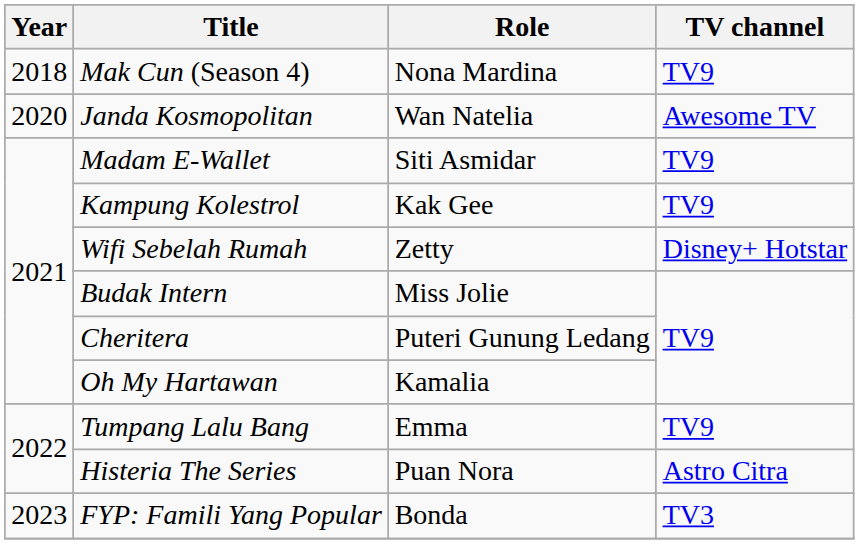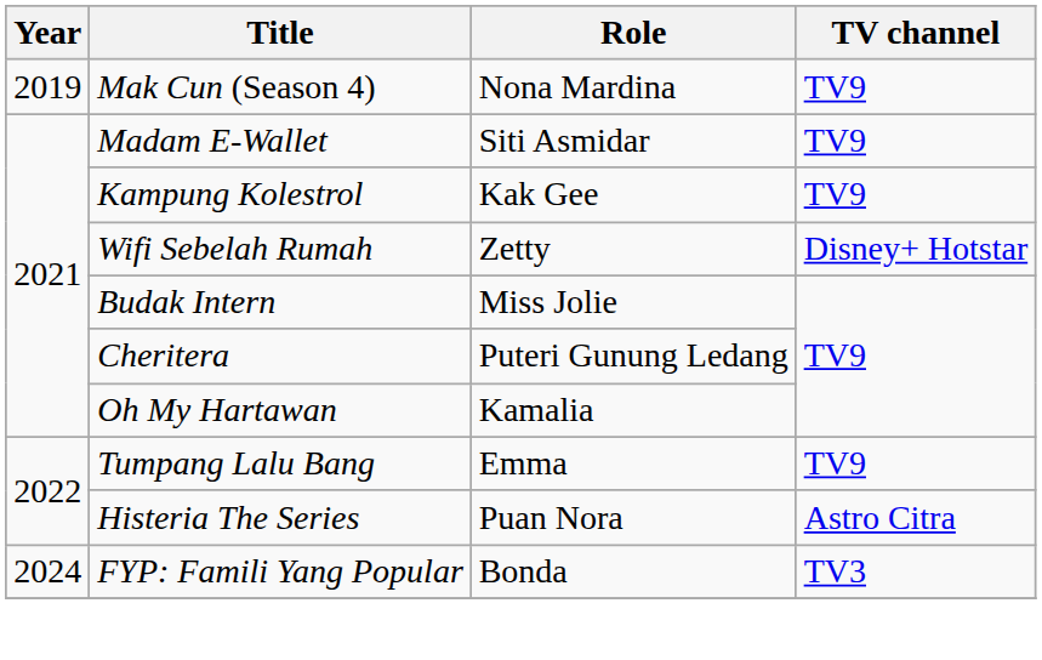Mak Cun (Season 4) | Year: 2018 -> 2019
- row: 2020 | Janda Kosmopolitan | Wan Natelia | Awesome TV
FYP: Famili Yang Popular | Year: 2023 -> 2024
